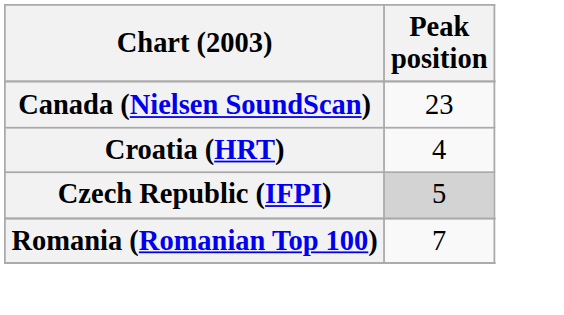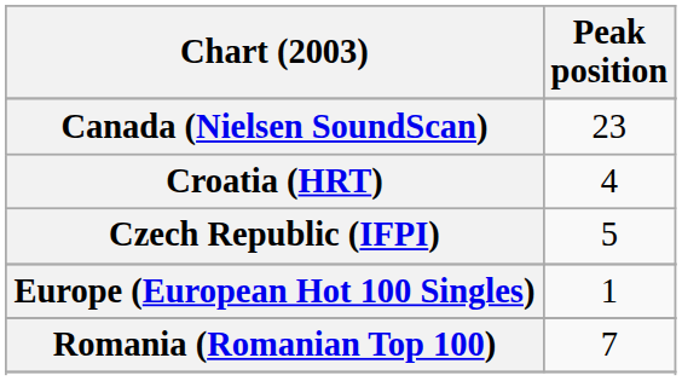Czech Republic (IFPI) | Peak position: lightgrey background -> no background
+ row: Europe (European Hot 100 Singles) | 1
